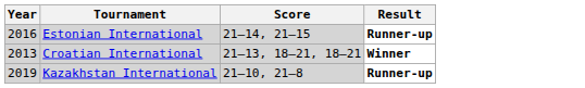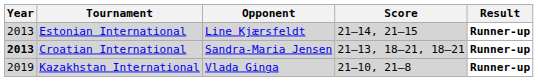+ column: Opponent | Line Kjærsfeldt | Sandra-Maria Jensen | Vlada Ginga
Estonian International | Year: 2016 -> 2013
Croatian International | Year: normal -> bold
Croatian International | Result: Winner -> Runner-up
